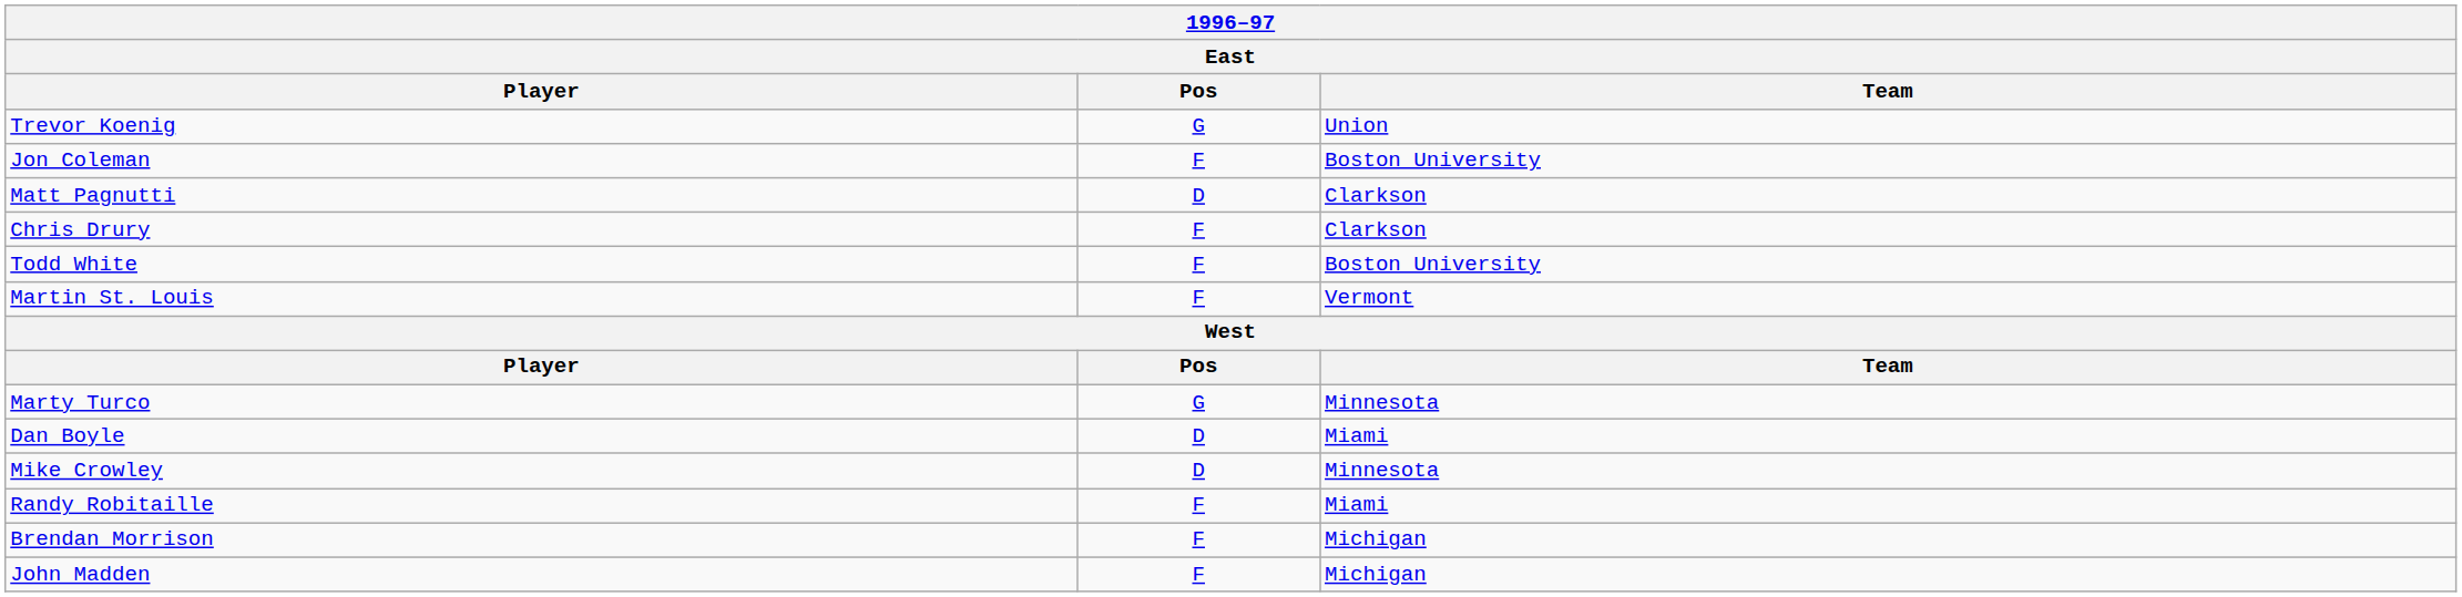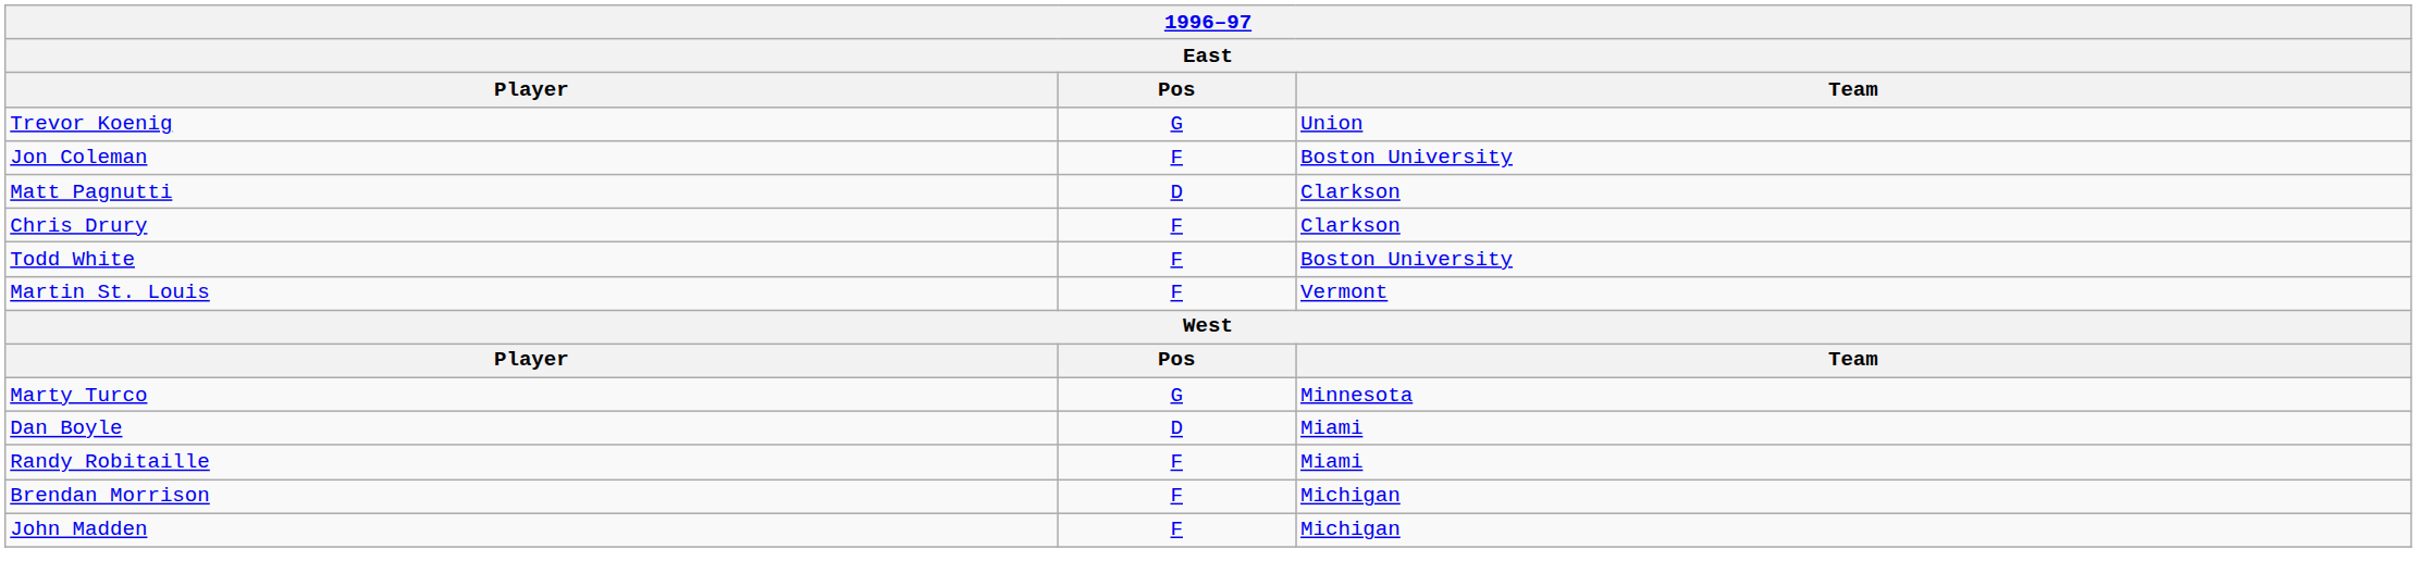- row: Mike Crowley | D | Minnesota
